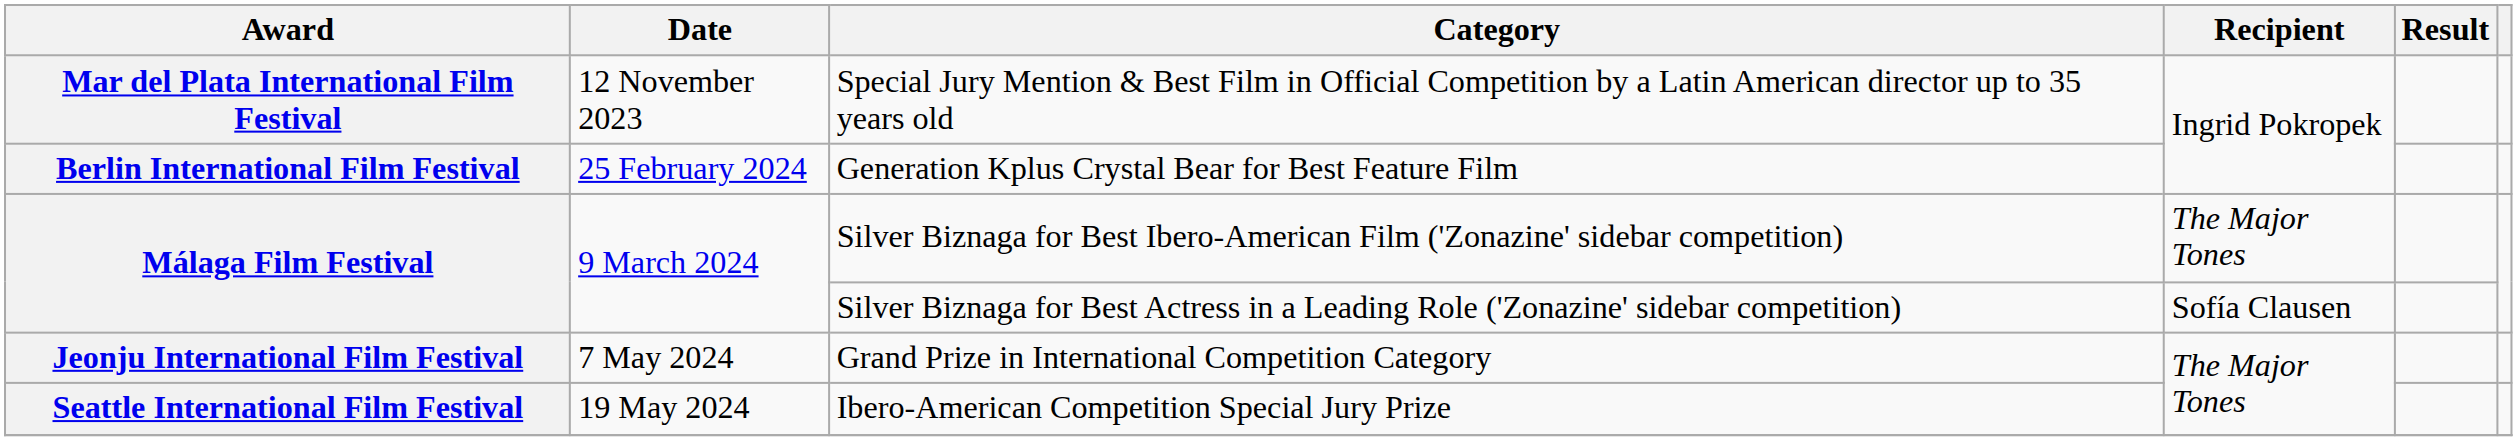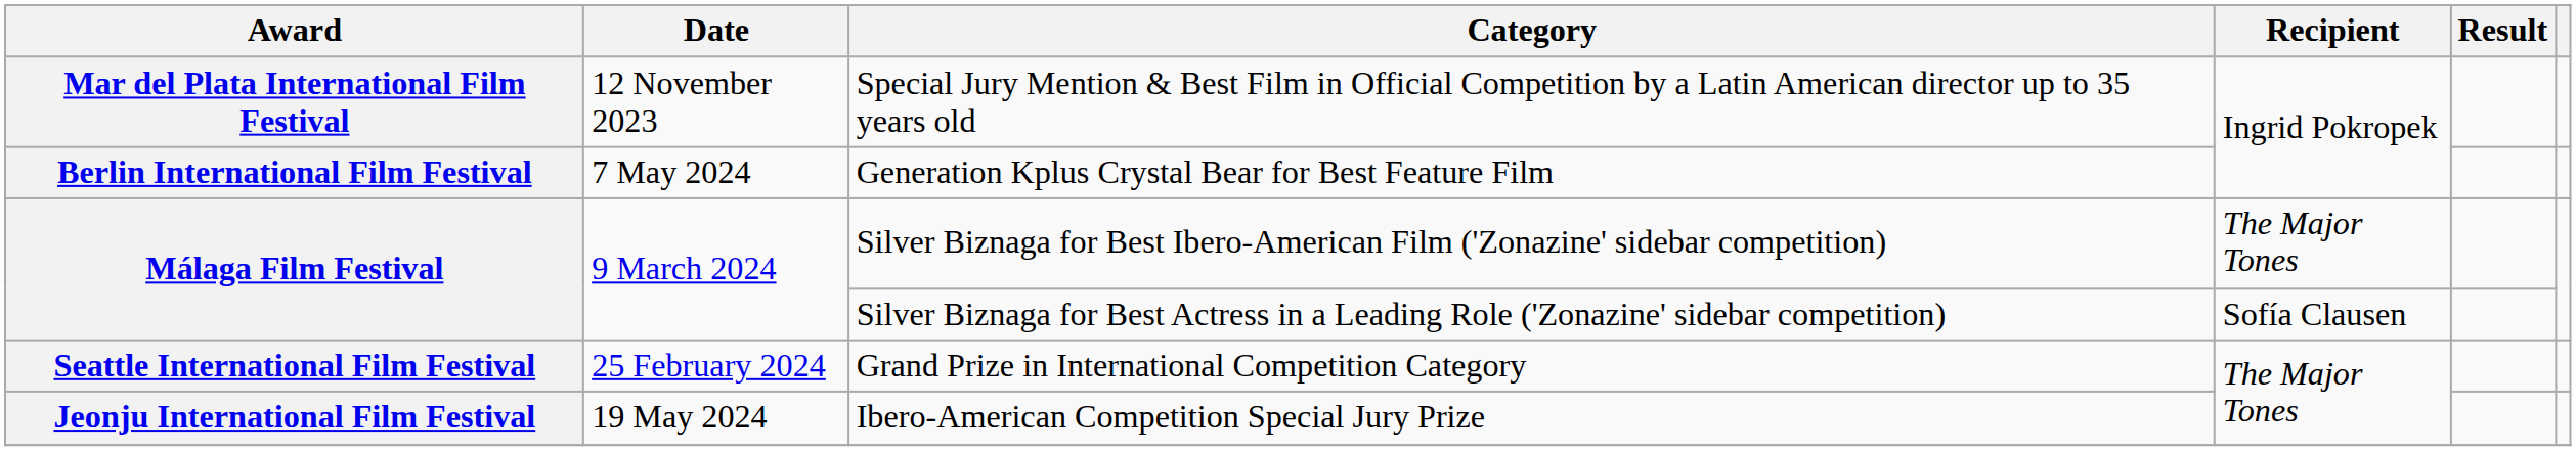Generation Kplus Crystal Bear for Best Feature Film | Date: 25 February 2024 -> 7 May 2024
Grand Prize in International Competition Category | Award: Jeonju International Film Festival -> Seattle International Film Festival
Grand Prize in International Competition Category | Date: 7 May 2024 -> 25 February 2024
Ibero-American Competition Special Jury Prize | Award: Seattle International Film Festival -> Jeonju International Film Festival
